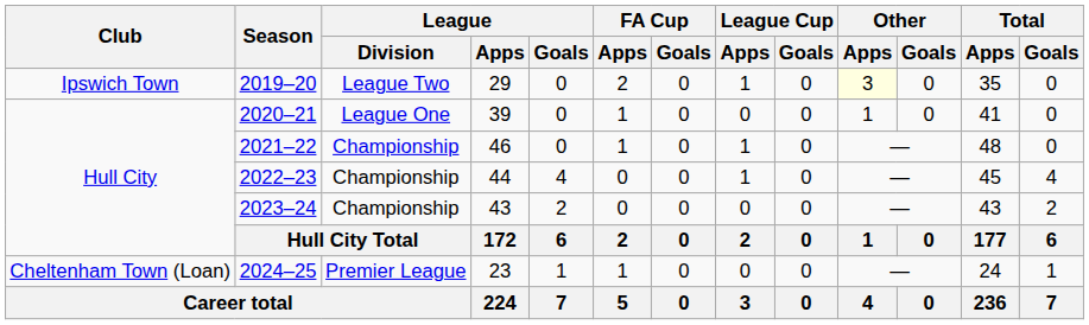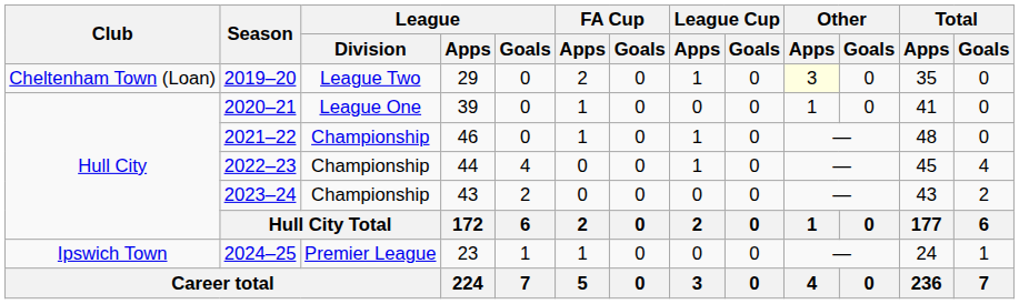2019–20 | Club: Ipswich Town -> Cheltenham Town (Loan)
2024–25 | Club: Cheltenham Town (Loan) -> Ipswich Town
